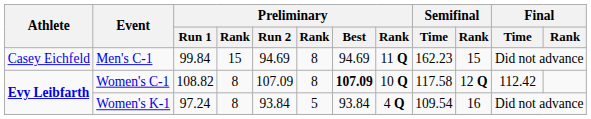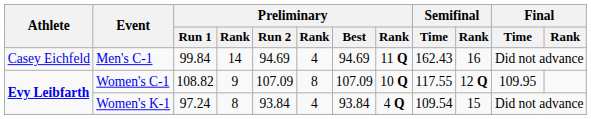Men's C-1 | column 4: 15 -> 14
Men's C-1 | column 6: 8 -> 4
Men's C-1 | Semifinal / Time: 162.23 -> 162.43
Men's C-1 | Semifinal / Rank: 15 -> 16
Women's C-1 | column 4: 8 -> 9
Women's C-1 | Preliminary / Best: bold -> normal
Women's C-1 | Semifinal / Time: 117.58 -> 117.55
Women's C-1 | Final / Time: 112.42 -> 109.95
Women's K-1 | column 6: 5 -> 4
Women's K-1 | Semifinal / Rank: 16 -> 15
